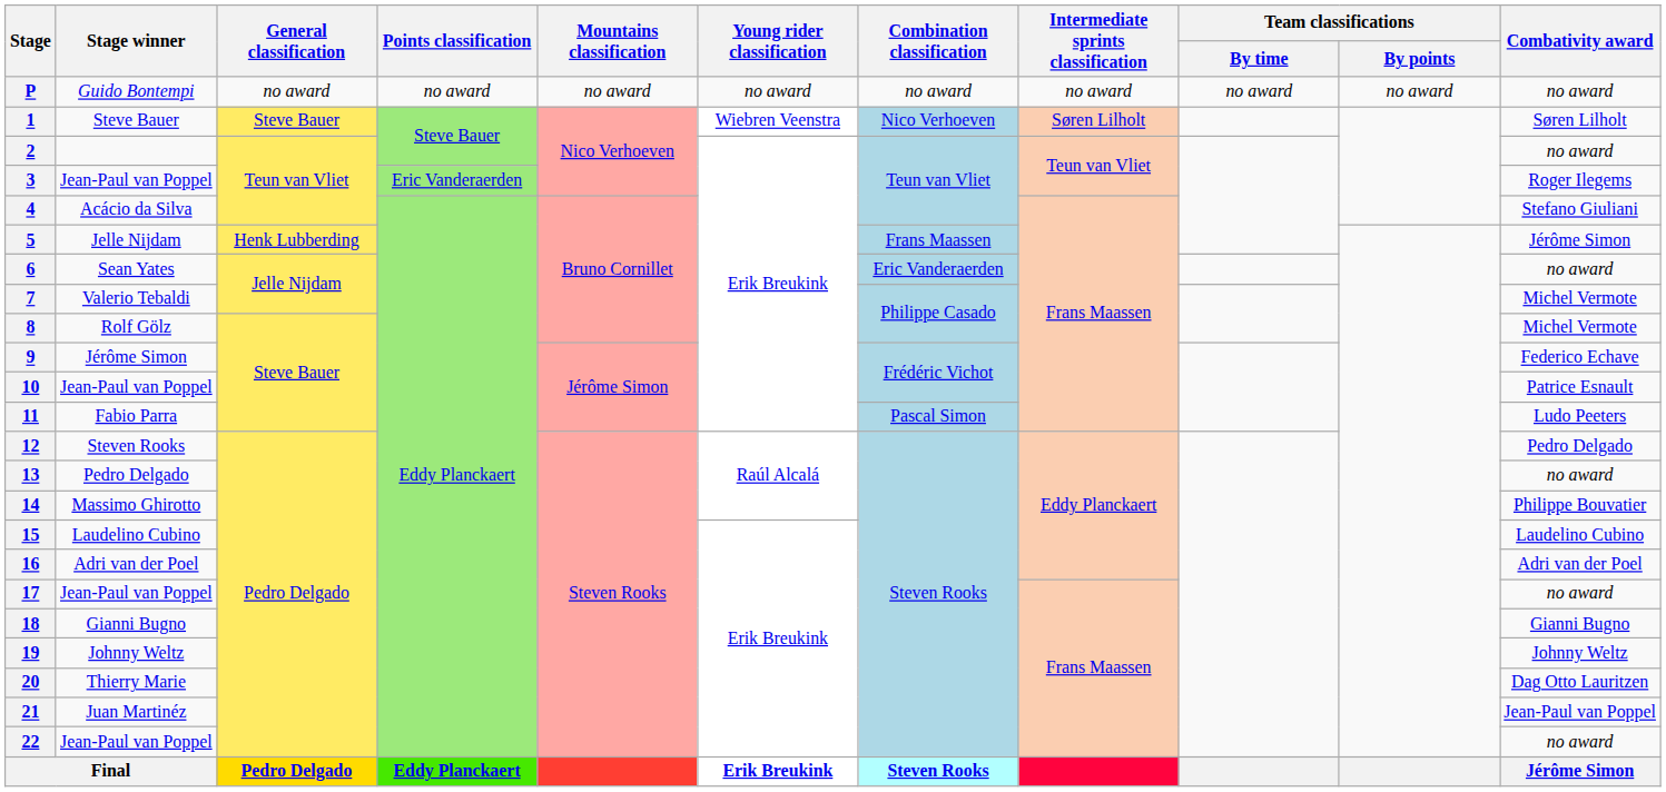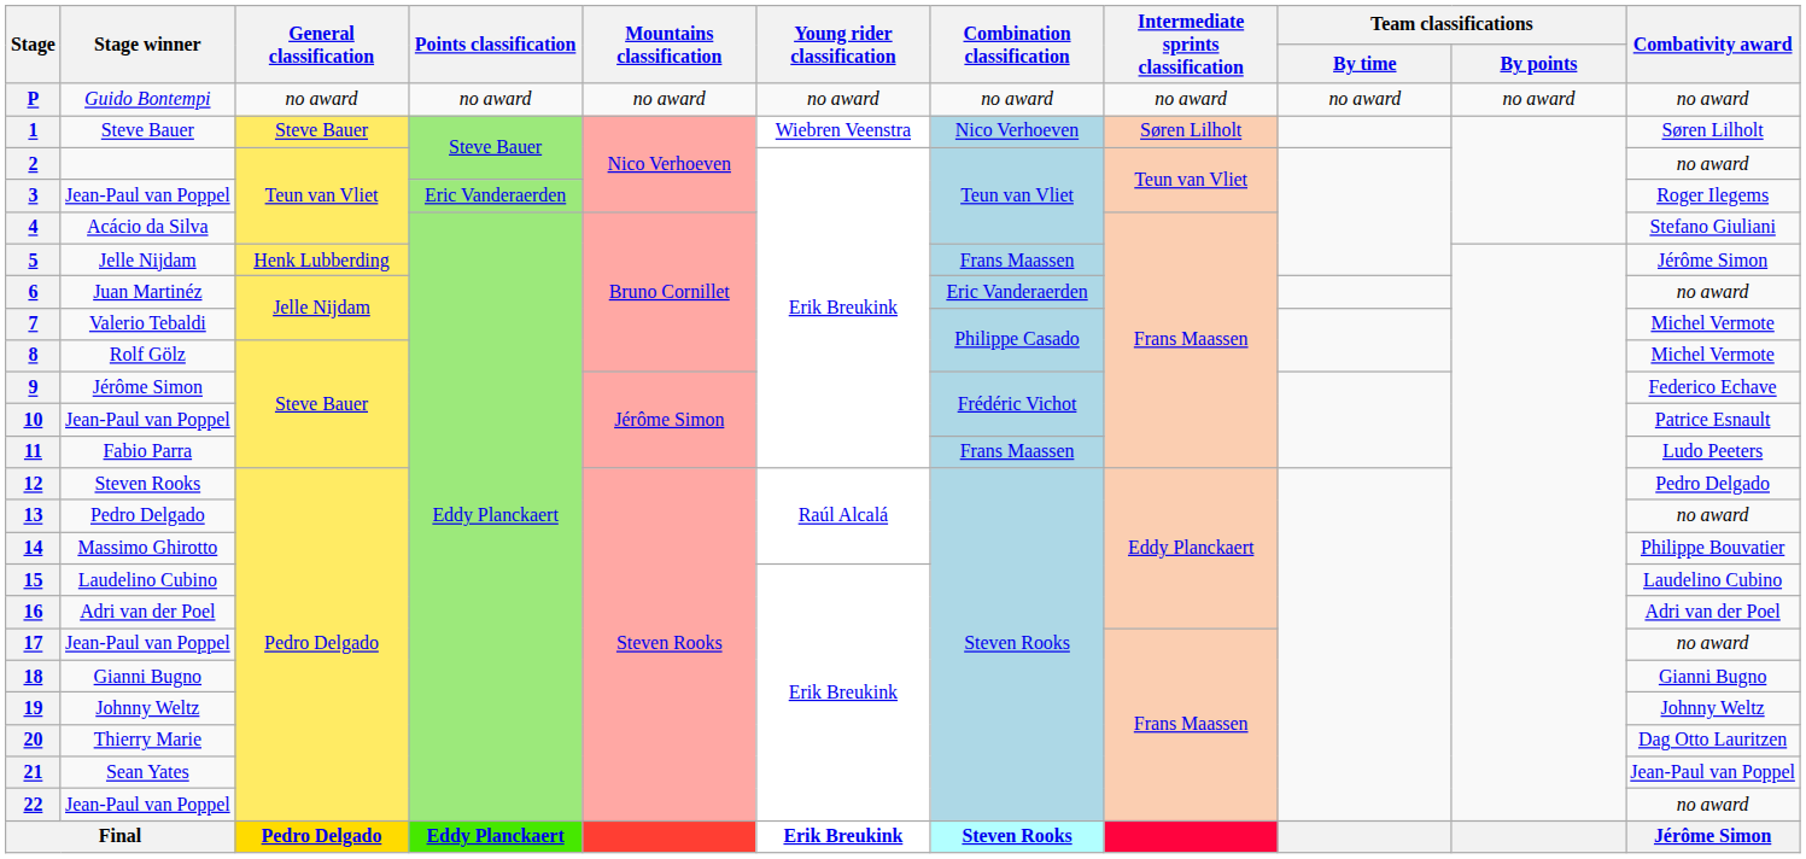6 | Stage winner: Sean Yates -> Juan Martinéz
11 | Combination classification: Pascal Simon -> Frans Maassen
21 | Stage winner: Juan Martinéz -> Sean Yates
